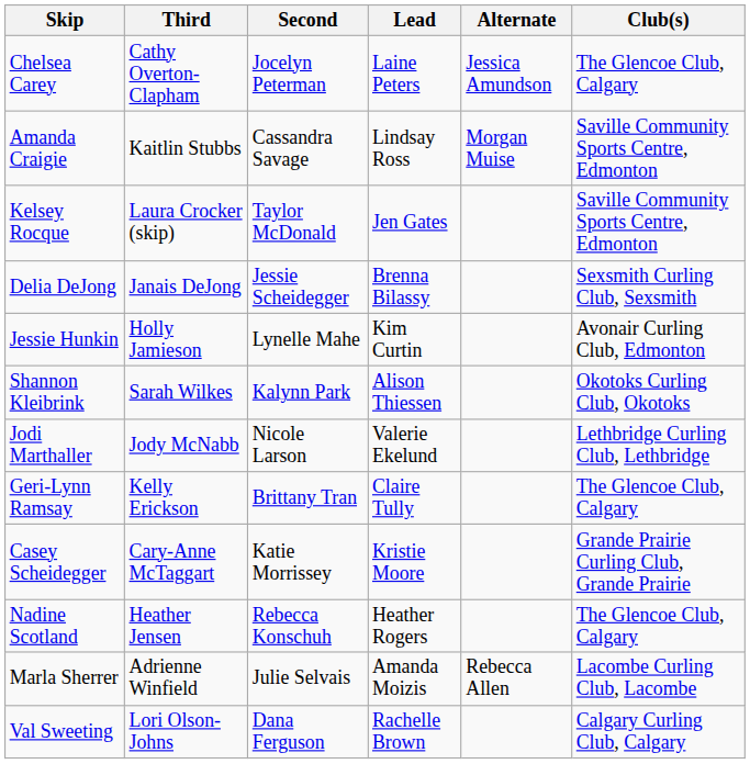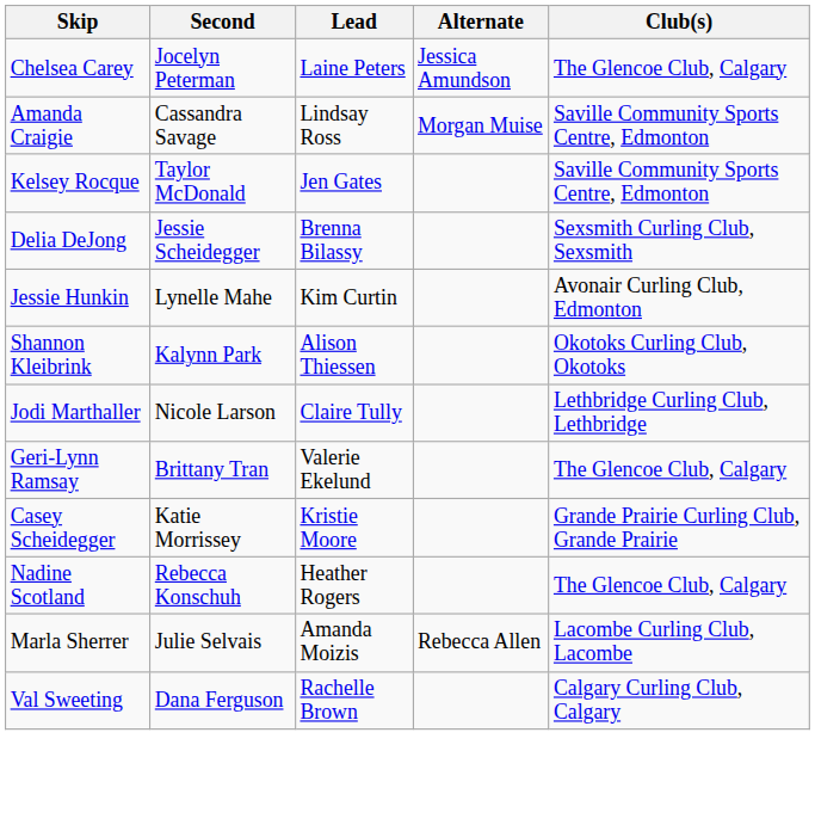- column: Third | Cathy Overton-Clapham | Kaitlin Stubbs | Laura Crocker (skip) | Janais DeJong | Holly Jamieson | Sarah Wilkes | Jody McNabb | Kelly Erickson | Cary-Anne McTaggart | Heather Jensen | Adrienne Winfield | Lori Olson-Johns
Jodi Marthaller | Lead: Valerie Ekelund -> Claire Tully
Geri-Lynn Ramsay | Lead: Claire Tully -> Valerie Ekelund
